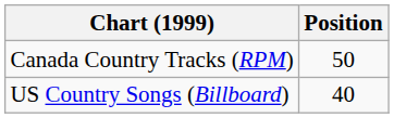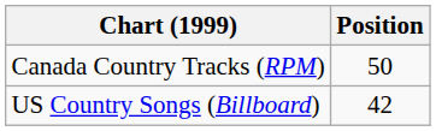US Country Songs (Billboard) | Position: 40 -> 42
